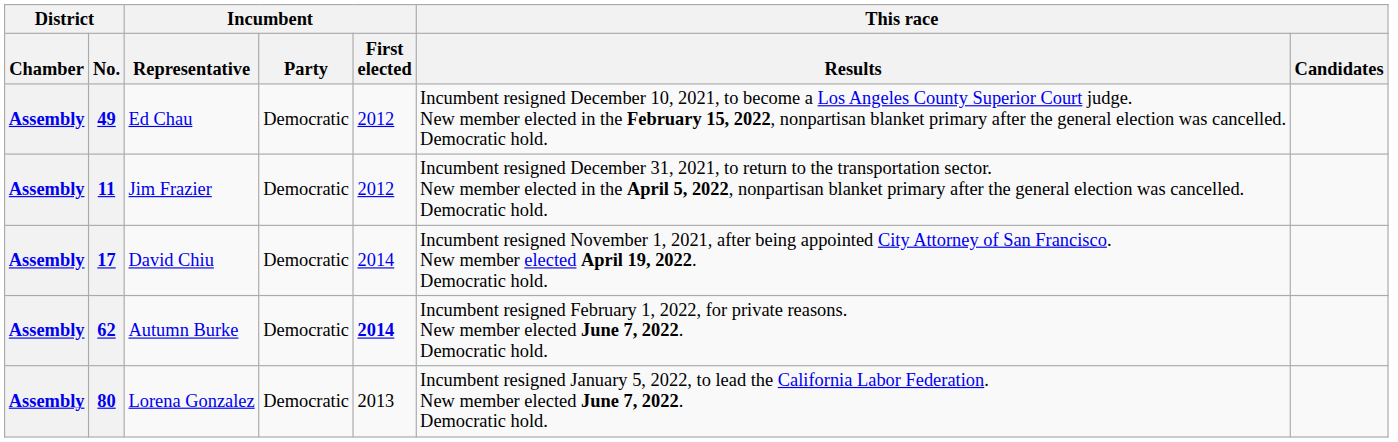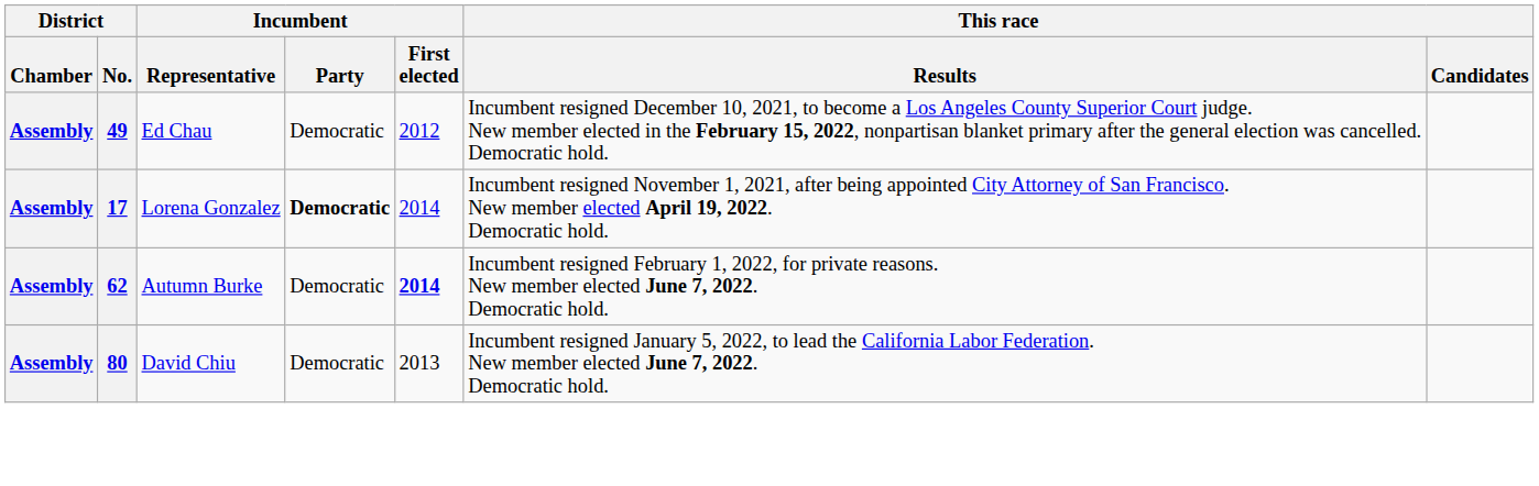- row: Assembly | 11 | Jim Frazier | Democratic | 2012 | Incumbent resigned December 31, 2021, to return to the transportation sector. New member elected in the April 5, 2022, nonpartisan blanket primary after the general election was cancelled. Democratic hold.
17 | Incumbent / Representative: David Chiu -> Lorena Gonzalez
17 | Incumbent / Party: normal -> bold
80 | Incumbent / Representative: Lorena Gonzalez -> David Chiu
